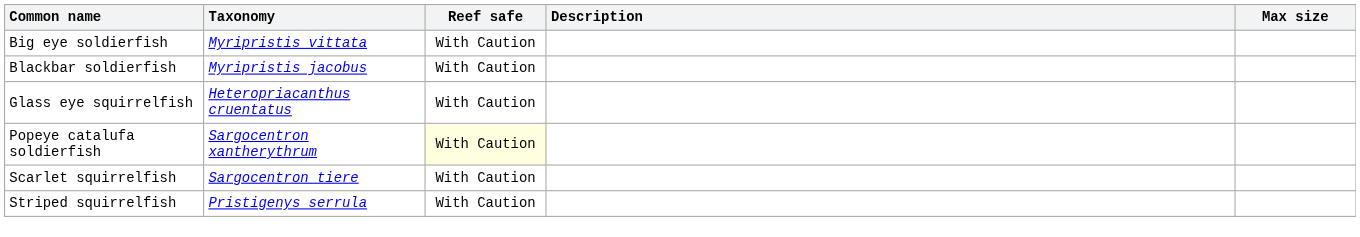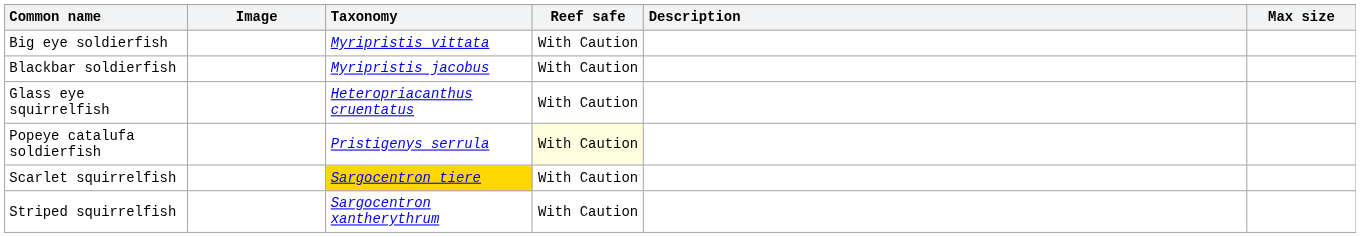+ column: Image
Popeye catalufa soldierfish | Taxonomy: Sargocentron xantherythrum -> Pristigenys serrula
Scarlet squirrelfish | Taxonomy: no background -> gold background
Striped squirrelfish | Taxonomy: Pristigenys serrula -> Sargocentron xantherythrum
